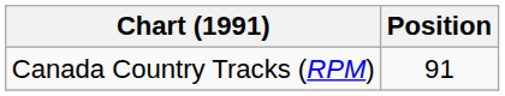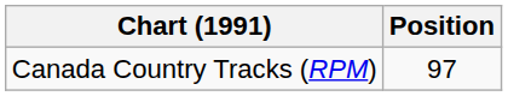Canada Country Tracks (RPM) | Position: 91 -> 97
